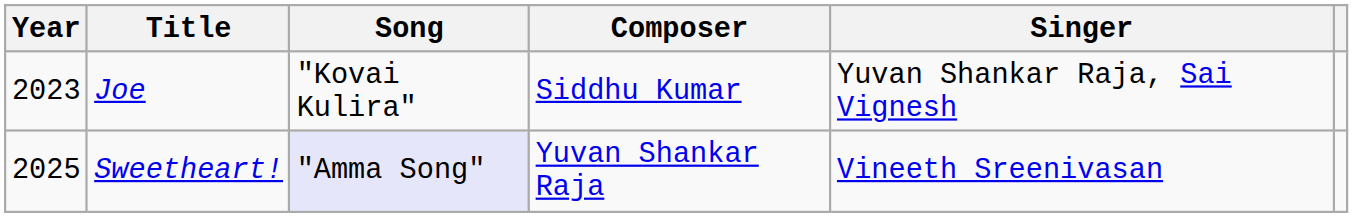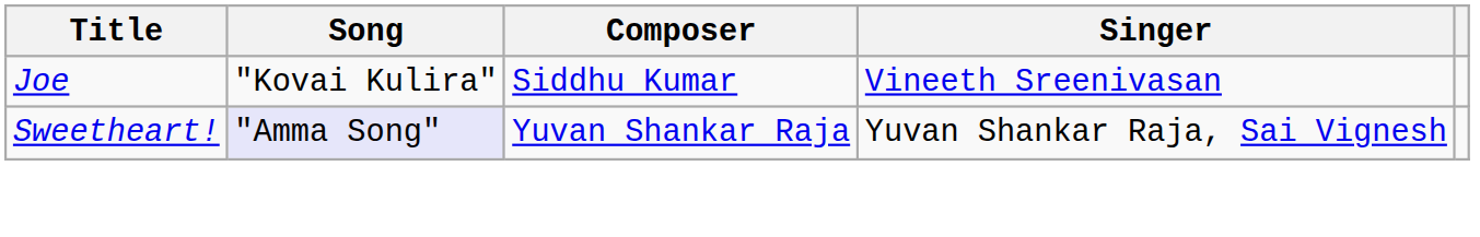- column: Year | 2023 | 2025
Joe | Singer: Yuvan Shankar Raja, Sai Vignesh -> Vineeth Sreenivasan
Sweetheart! | Singer: Vineeth Sreenivasan -> Yuvan Shankar Raja, Sai Vignesh
